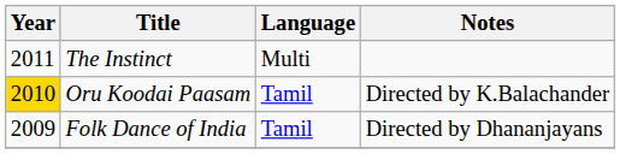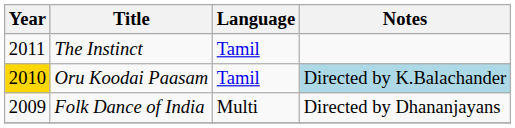The Instinct | Language: Multi -> Tamil
Oru Koodai Paasam | Notes: no background -> lightblue background
Folk Dance of India | Language: Tamil -> Multi
